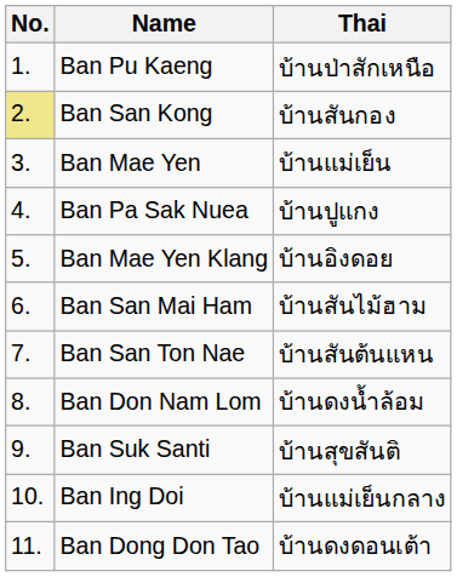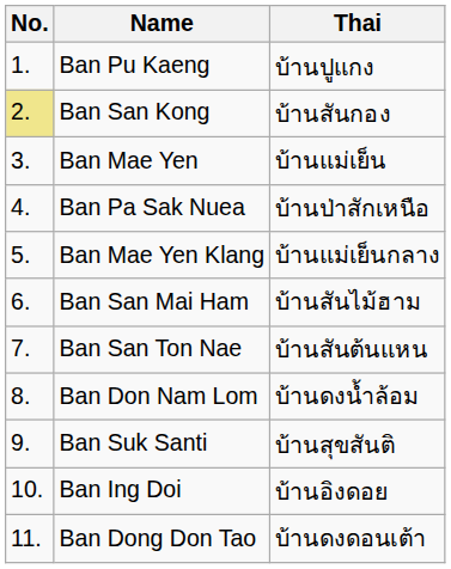Ban Pu Kaeng | Thai: บ้านป่าสักเหนือ -> บ้านปูแกง
Ban Pa Sak Nuea | Thai: บ้านปูแกง -> บ้านป่าสักเหนือ
Ban Mae Yen Klang | Thai: บ้านอิงดอย -> บ้านแม่เย็นกลาง
Ban Ing Doi | Thai: บ้านแม่เย็นกลาง -> บ้านอิงดอย
